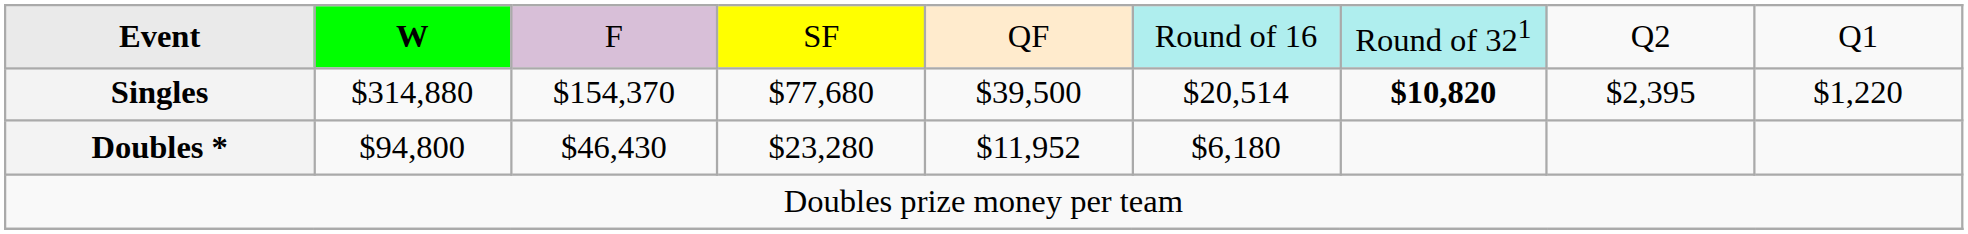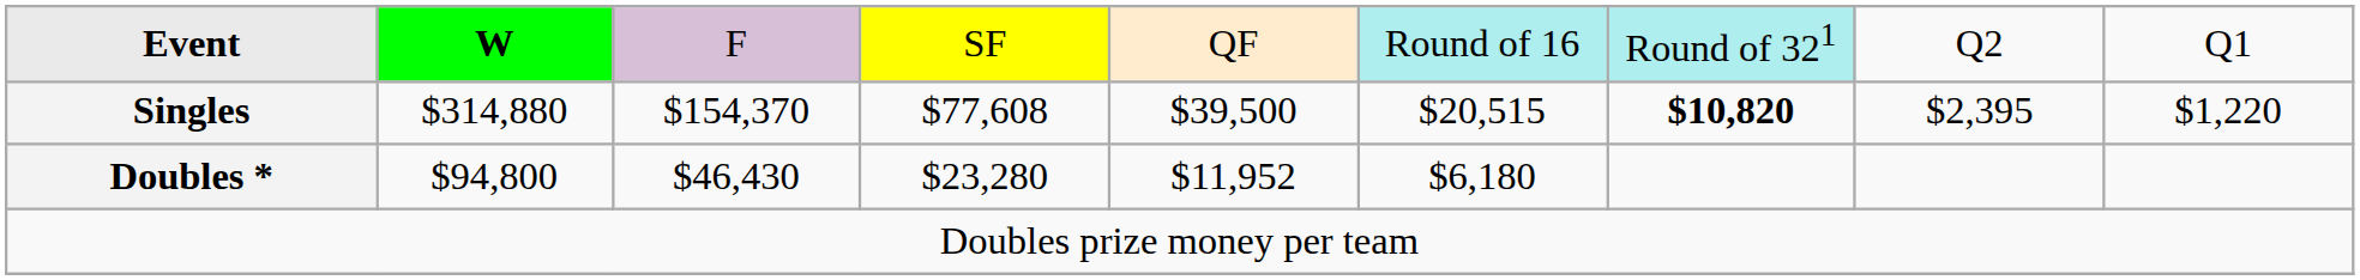Singles | column 4: $77,680 -> $77,608
Singles | column 6: $20,514 -> $20,515
